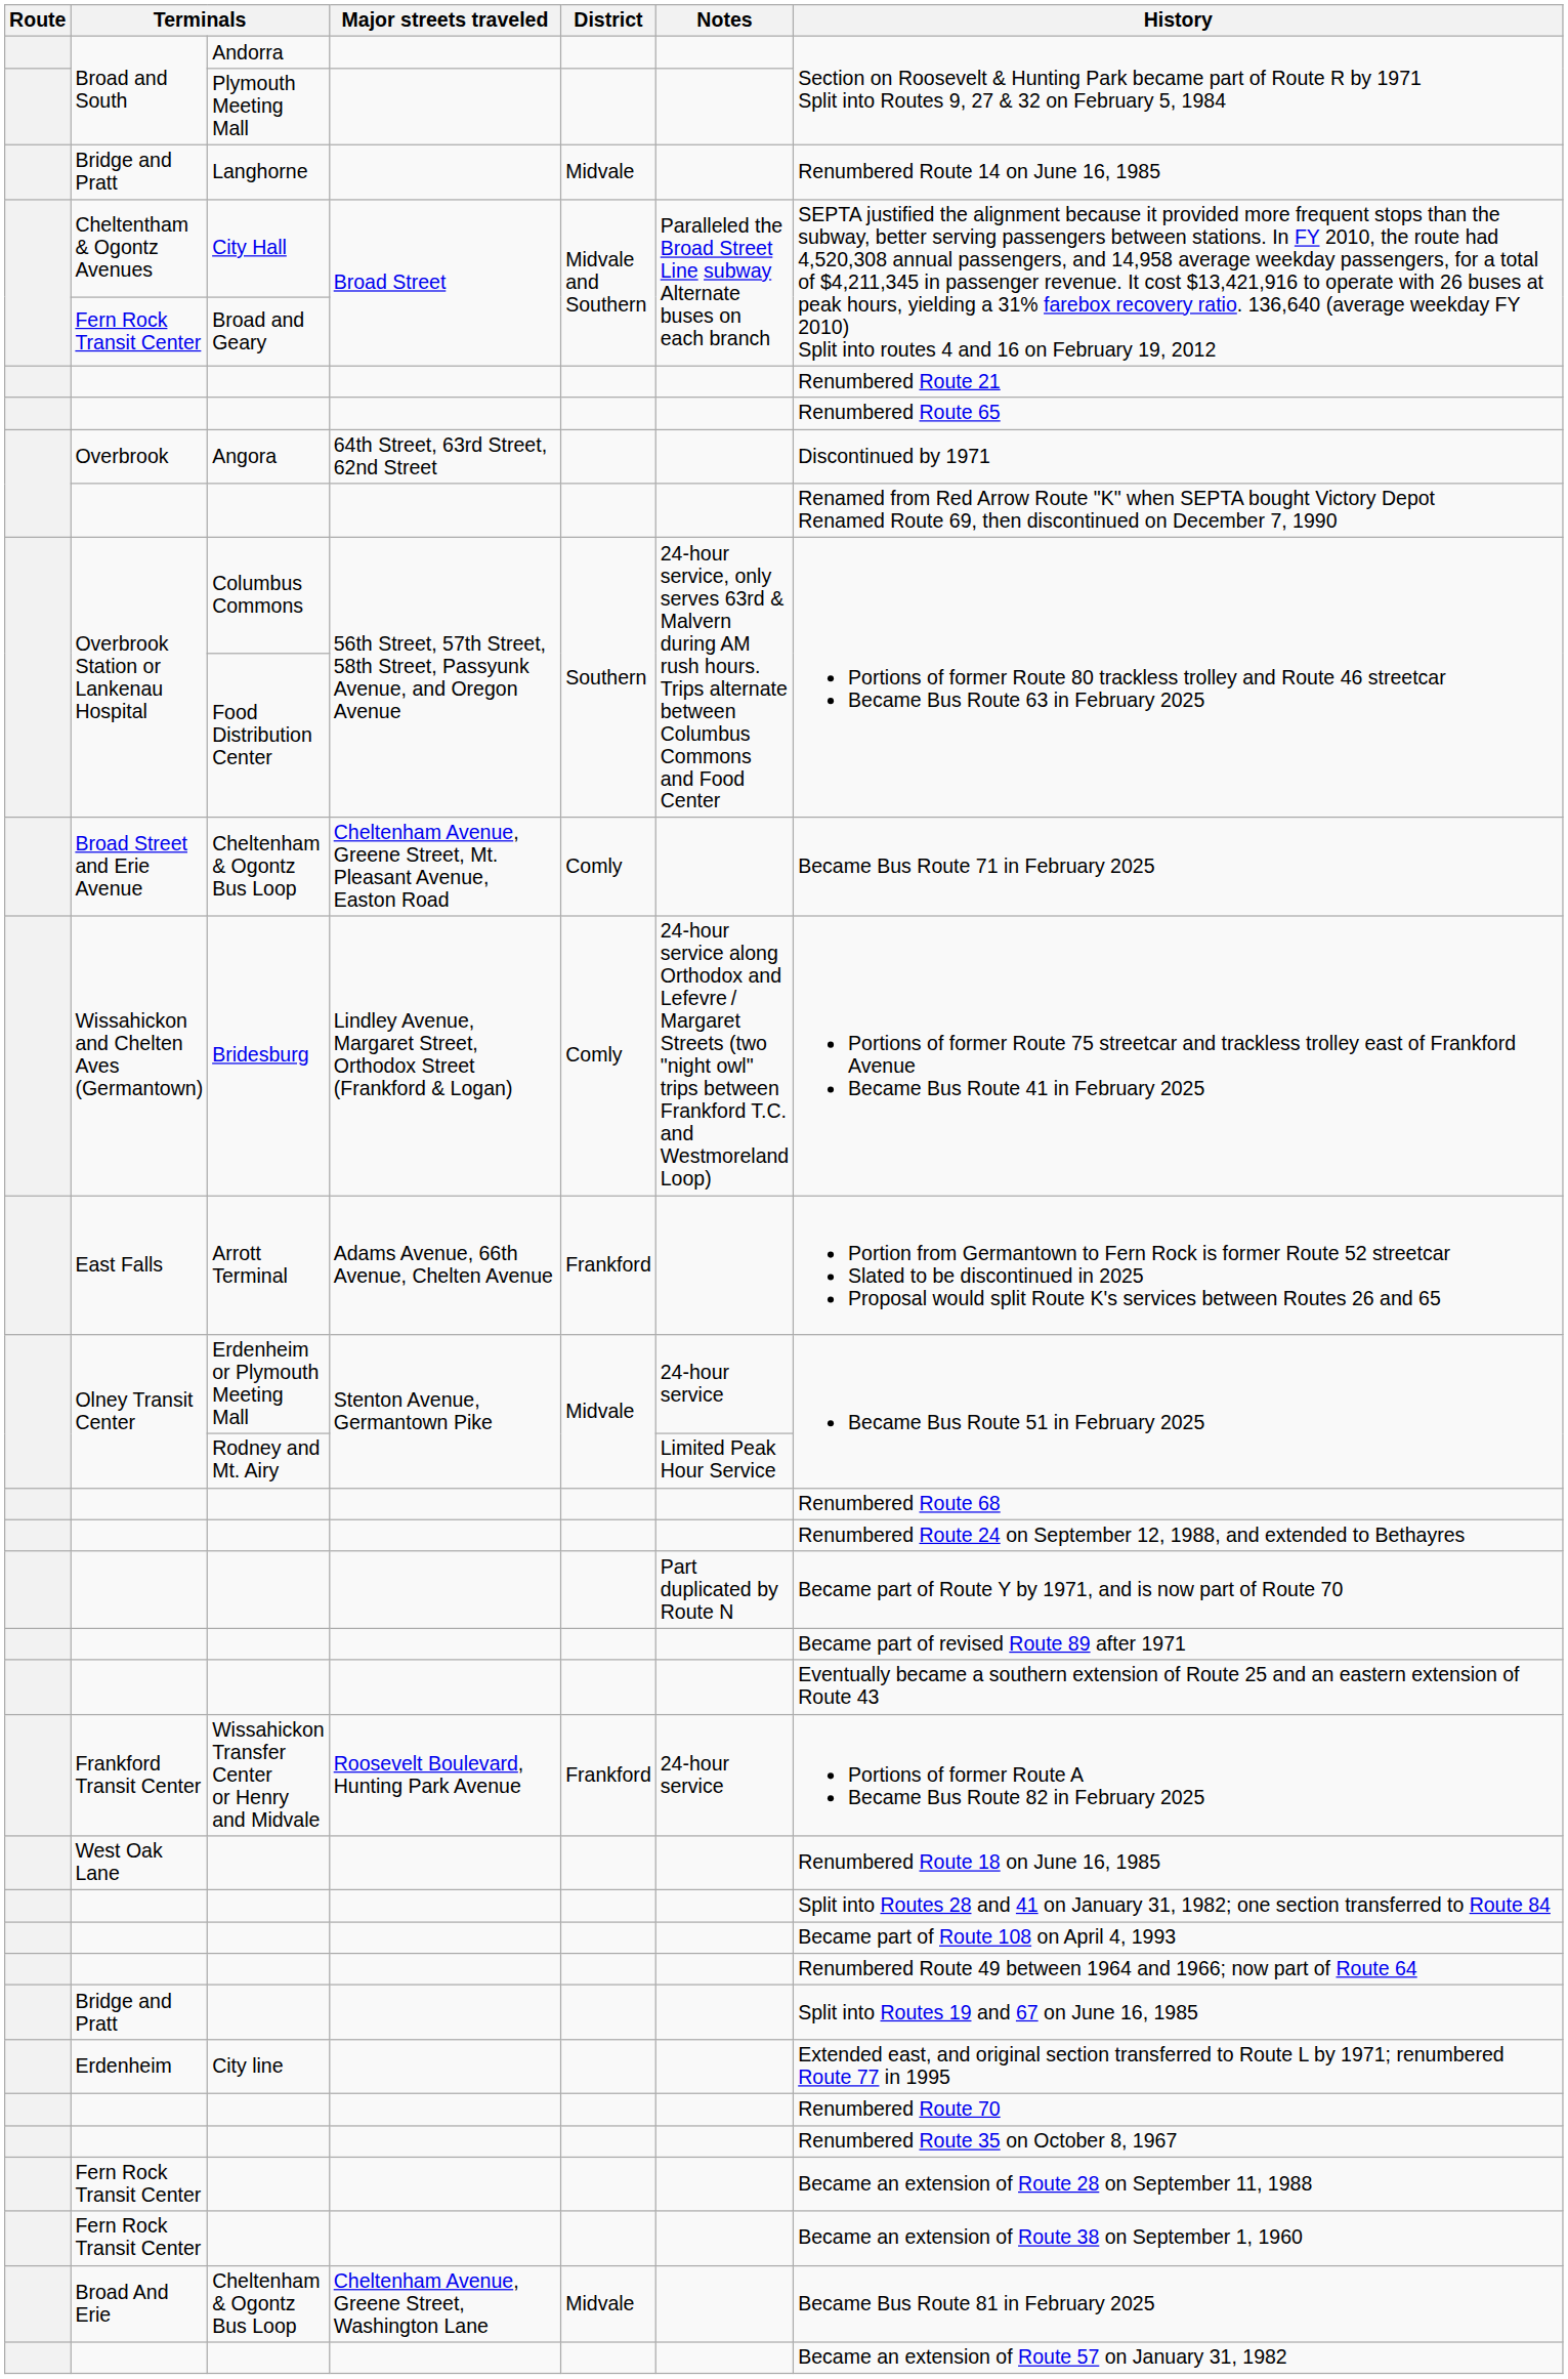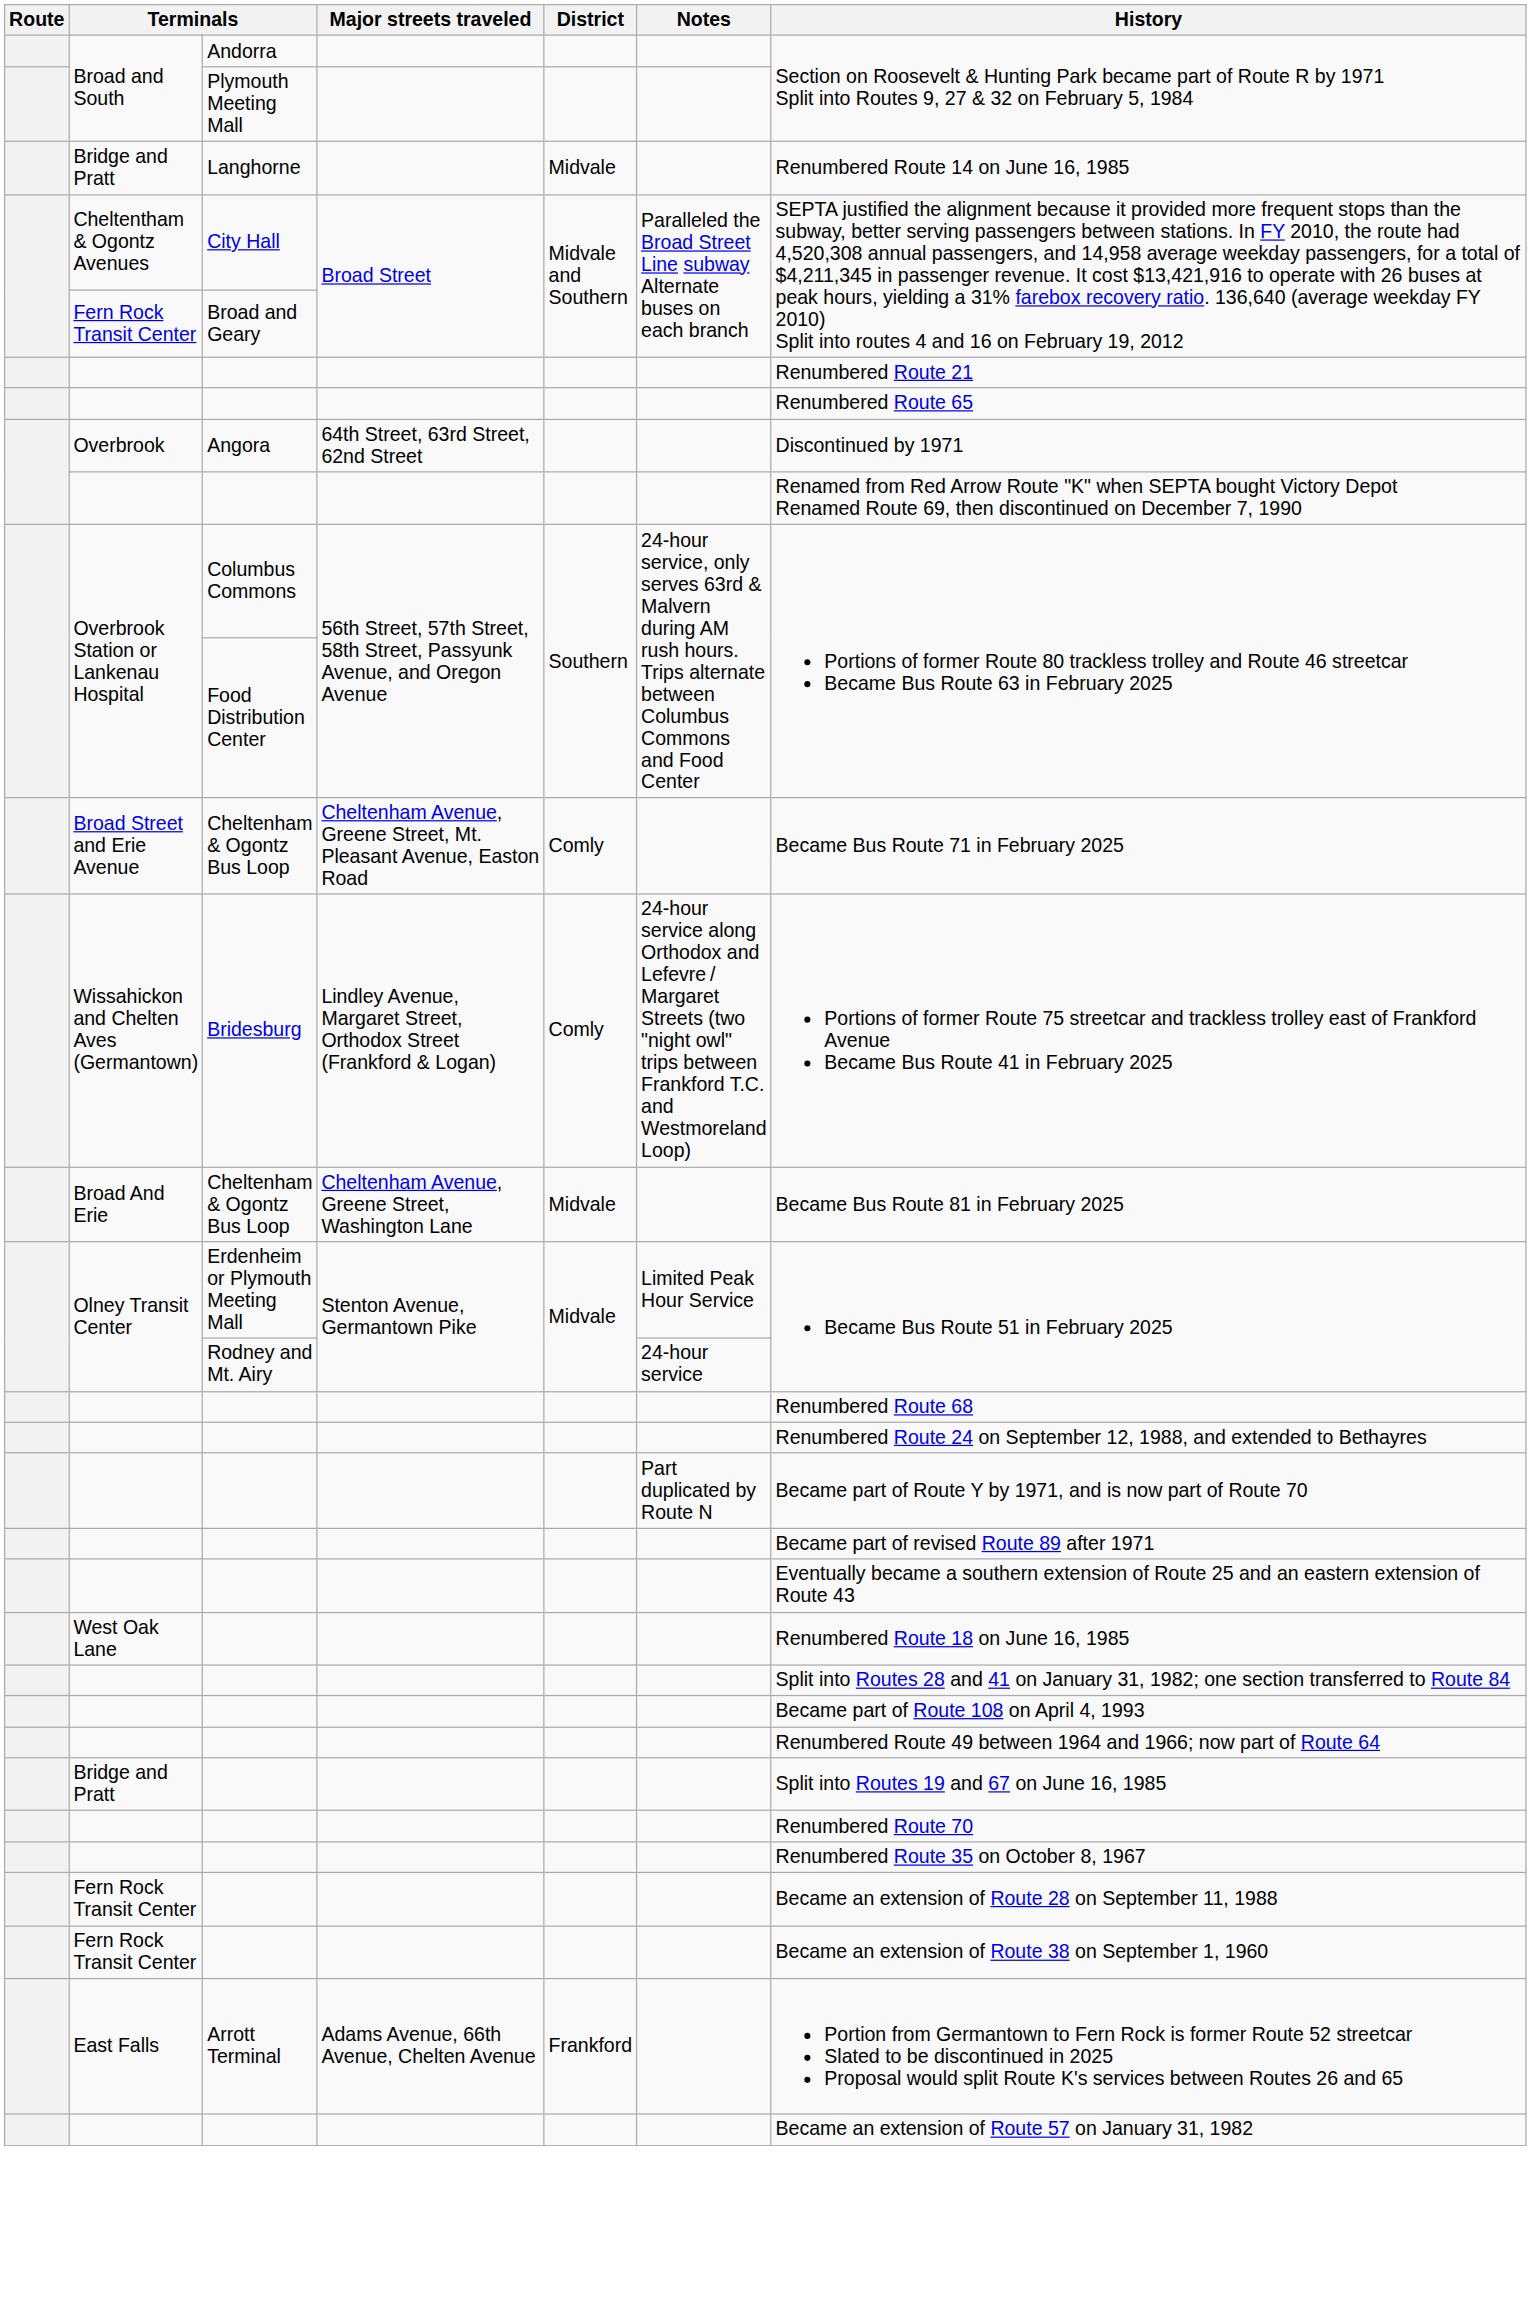rows swapped: Arrott Terminal <-> Broad And Erie / Cheltenham & Ogontz Bus Loop
Erdenheim or Plymouth Meeting Mall | Notes: 24-hour service -> Limited Peak Hour Service
Rodney and Mt. Airy | Notes: Limited Peak Hour Service -> 24-hour service
- row: Frankford Transit Center | Wissahickon Transfer Center or Henry and Midvale | Roosevelt Boulevard, Hunting Park Avenue | Frankford | 24-hour service | Portions of former Route A Became Bus Route 82 in February 2025
- row: Erdenheim | City line | Extended east, and original section transferred to Route L by 1971; renumbered Route 77 in 1995
